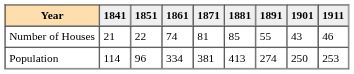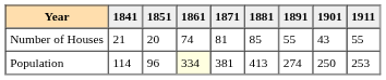Number of Houses | 1851: 22 -> 20
Number of Houses | 1911: 46 -> 55
Population | 1861: no background -> lightyellow background
